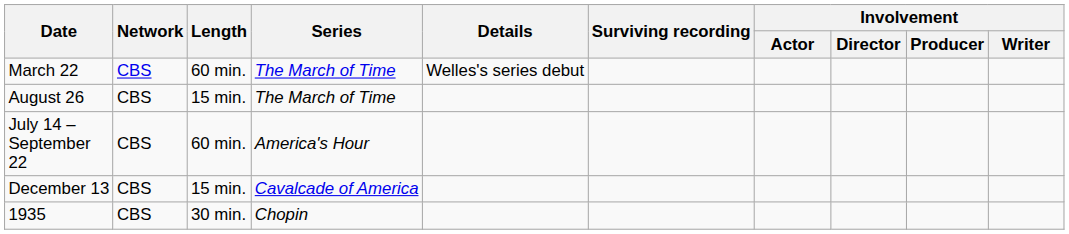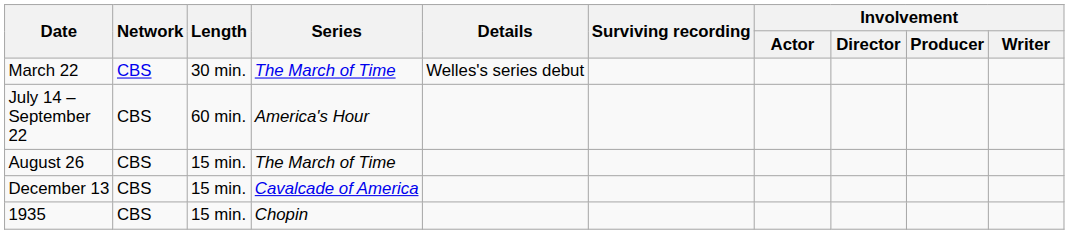March 22 | Length: 60 min. -> 30 min.
rows swapped: July 14 – September 22 <-> August 26
1935 | Length: 30 min. -> 15 min.
